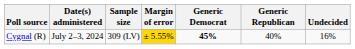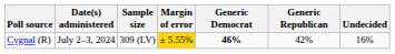Cygnal (R) | Generic Democrat: 45% -> 46%
Cygnal (R) | Generic Republican: 40% -> 42%
